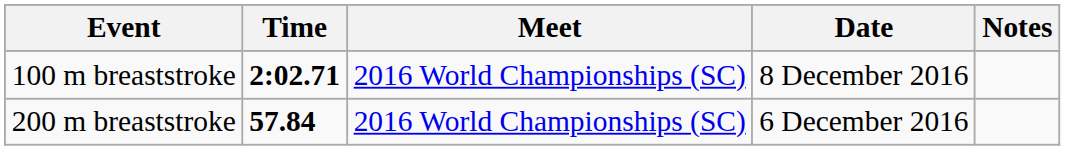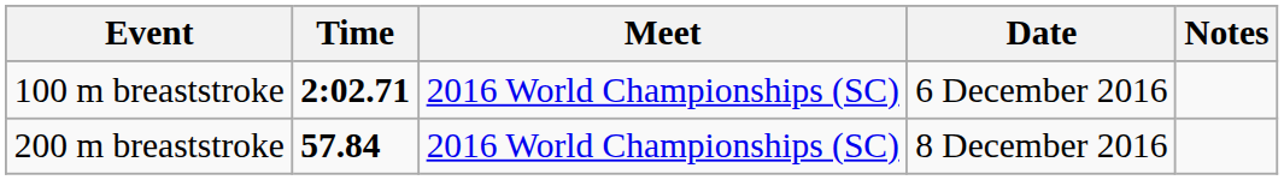100 m breaststroke | Date: 8 December 2016 -> 6 December 2016
200 m breaststroke | Date: 6 December 2016 -> 8 December 2016
